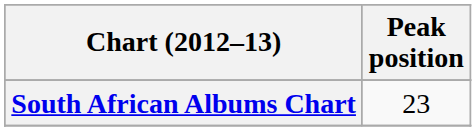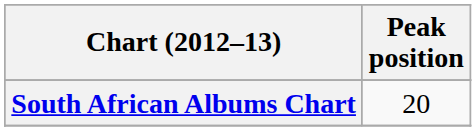South African Albums Chart | Peak position: 23 -> 20
